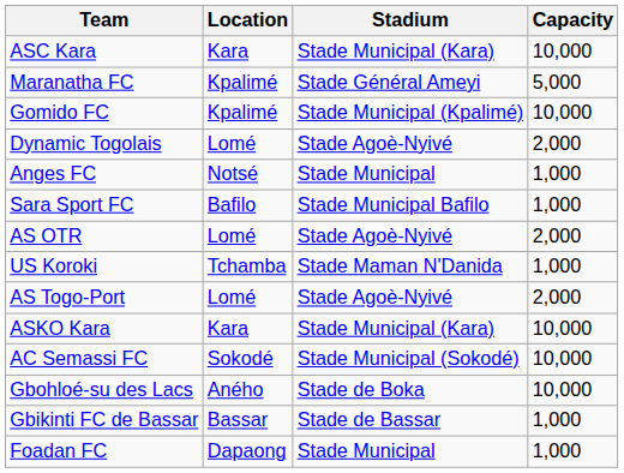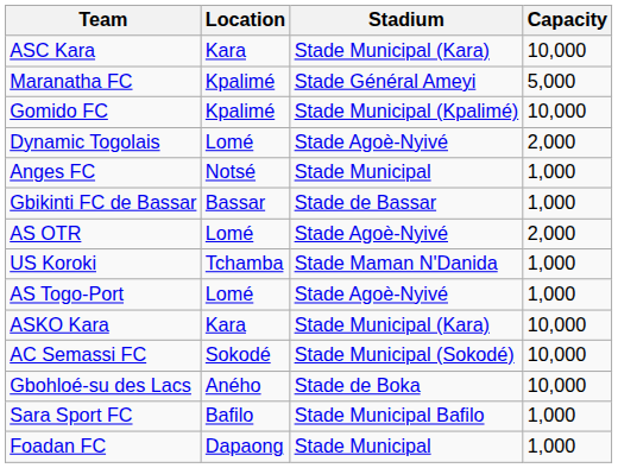rows swapped: Sara Sport FC <-> Gbikinti FC de Bassar
AS Togo-Port | Capacity: 2,000 -> 1,000
